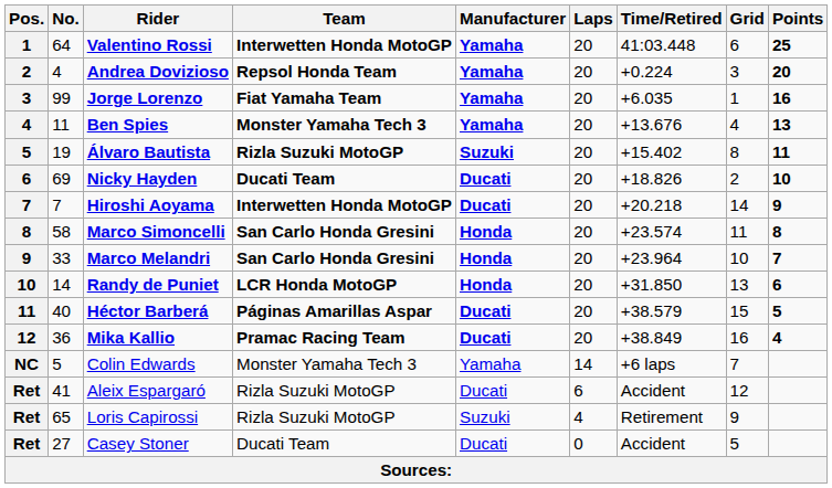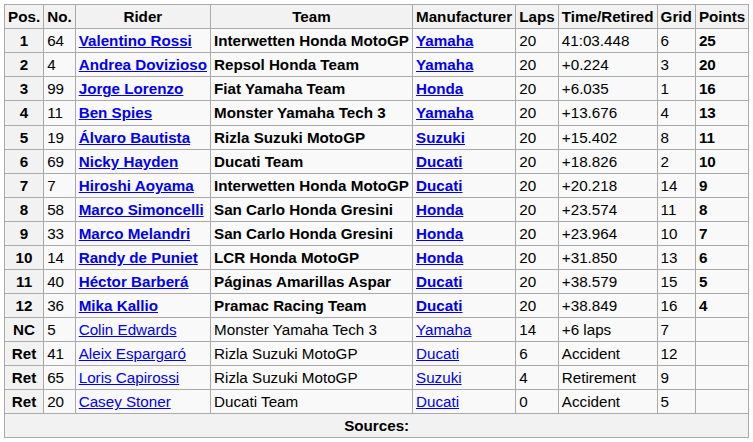Jorge Lorenzo | Manufacturer: Yamaha -> Honda
Casey Stoner | No.: 27 -> 20
